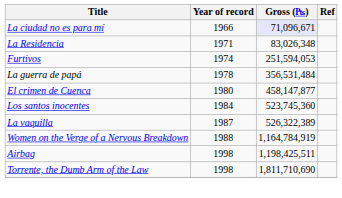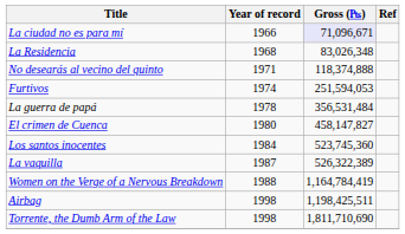La Residencia | Year of record: 1971 -> 1968
+ row: No desearás al vecino del quinto | 1971 | 118,374,888
El crimen de Cuenca | Gross (₧): 458,147,877 -> 458,147,827
Women on the Verge of a Nervous Breakdown | Gross (₧): 1,164,784,919 -> 1,164,784,419
